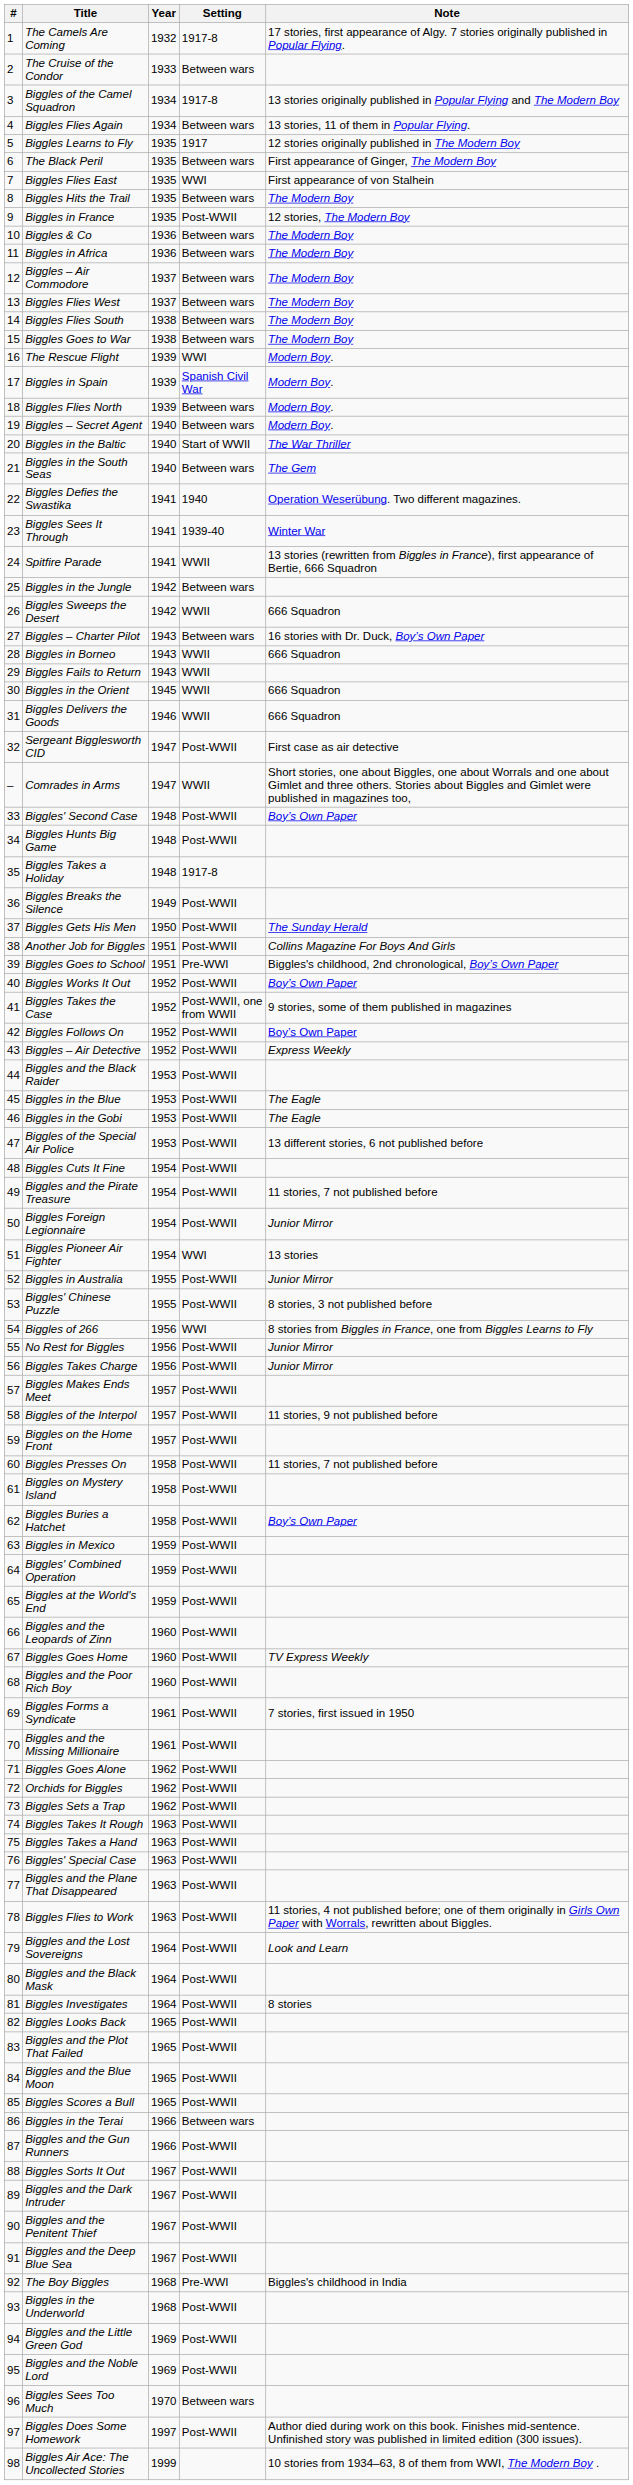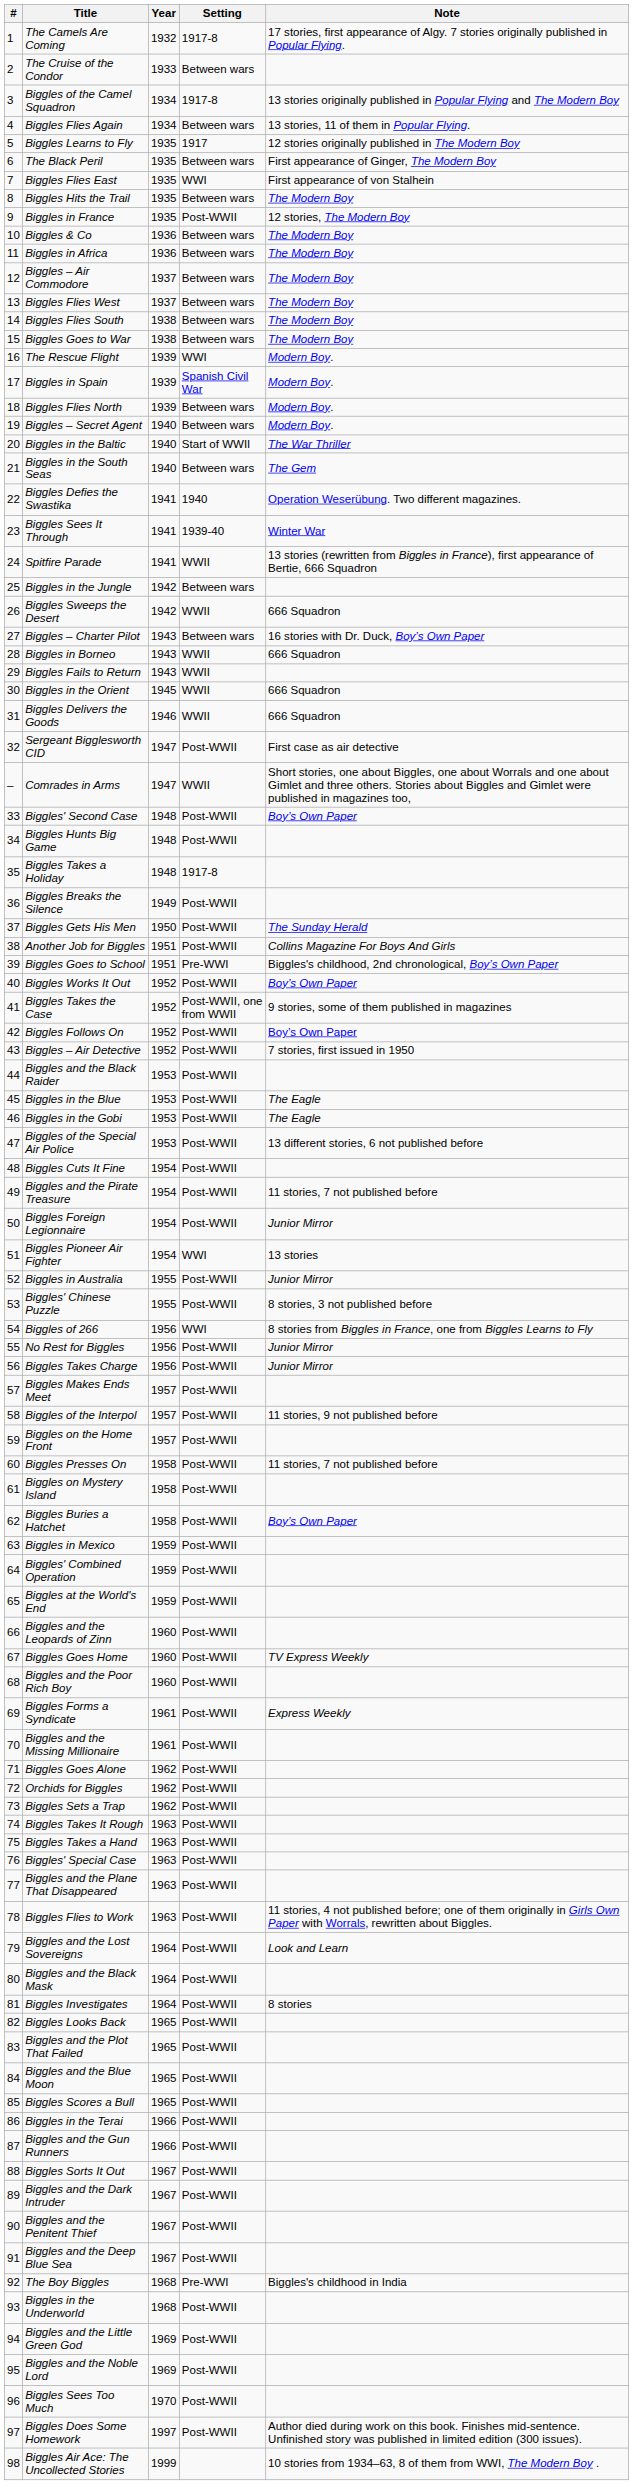Biggles – Air Detective | Note: Express Weekly -> 7 stories, first issued in 1950
Biggles Forms a Syndicate | Note: 7 stories, first issued in 1950 -> Express Weekly
Biggles in the Terai | Setting: Between wars -> Post-WWII
Biggles Sees Too Much | Setting: Between wars -> Post-WWII
